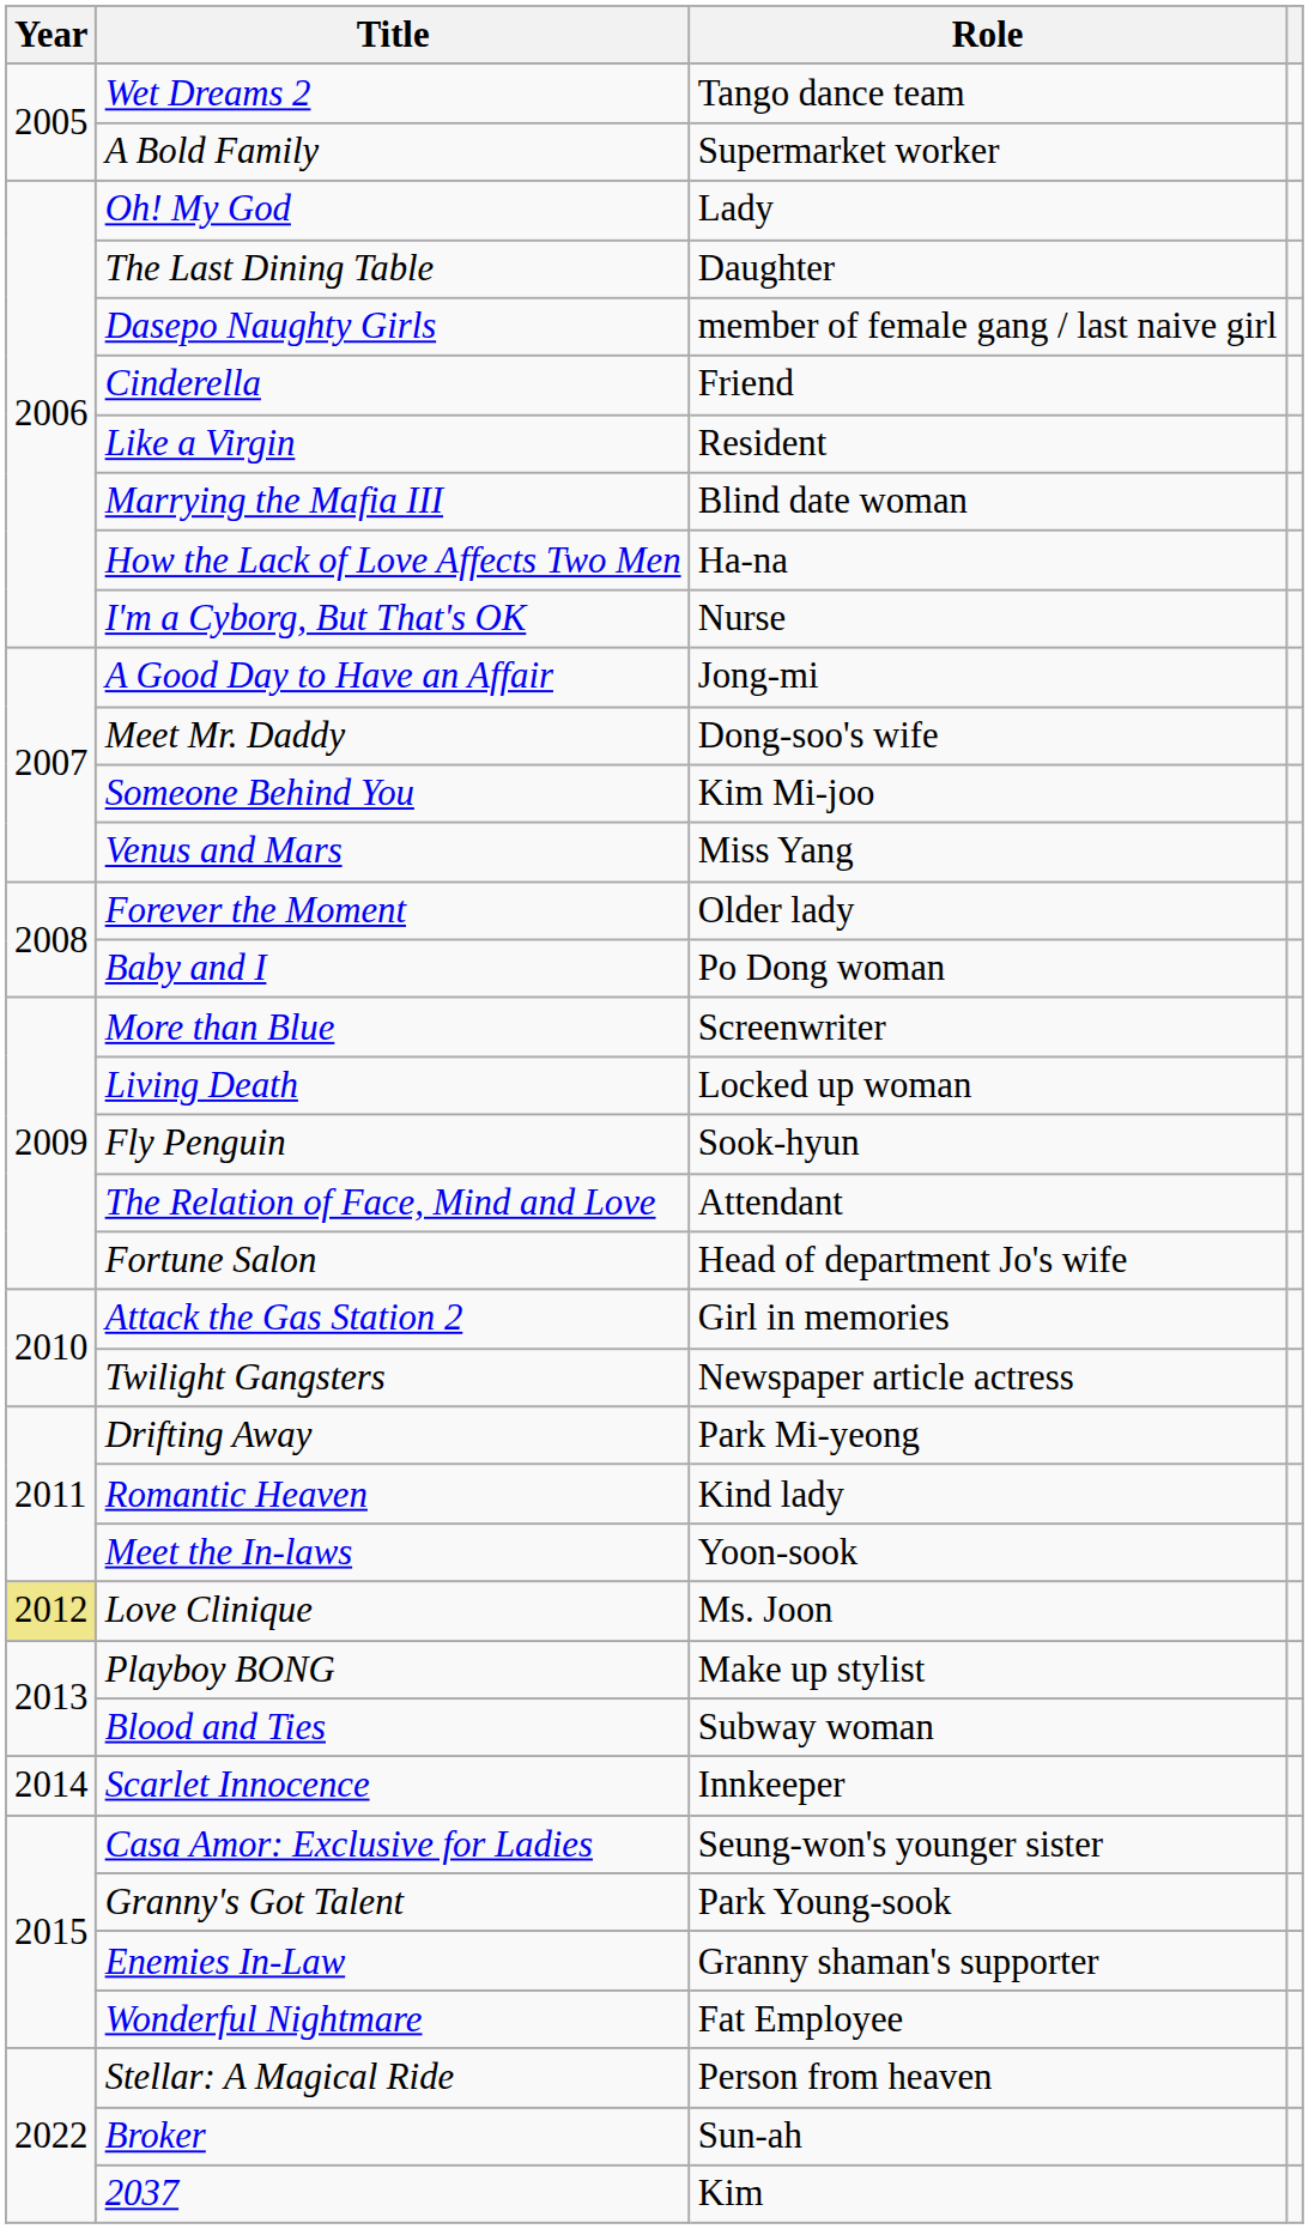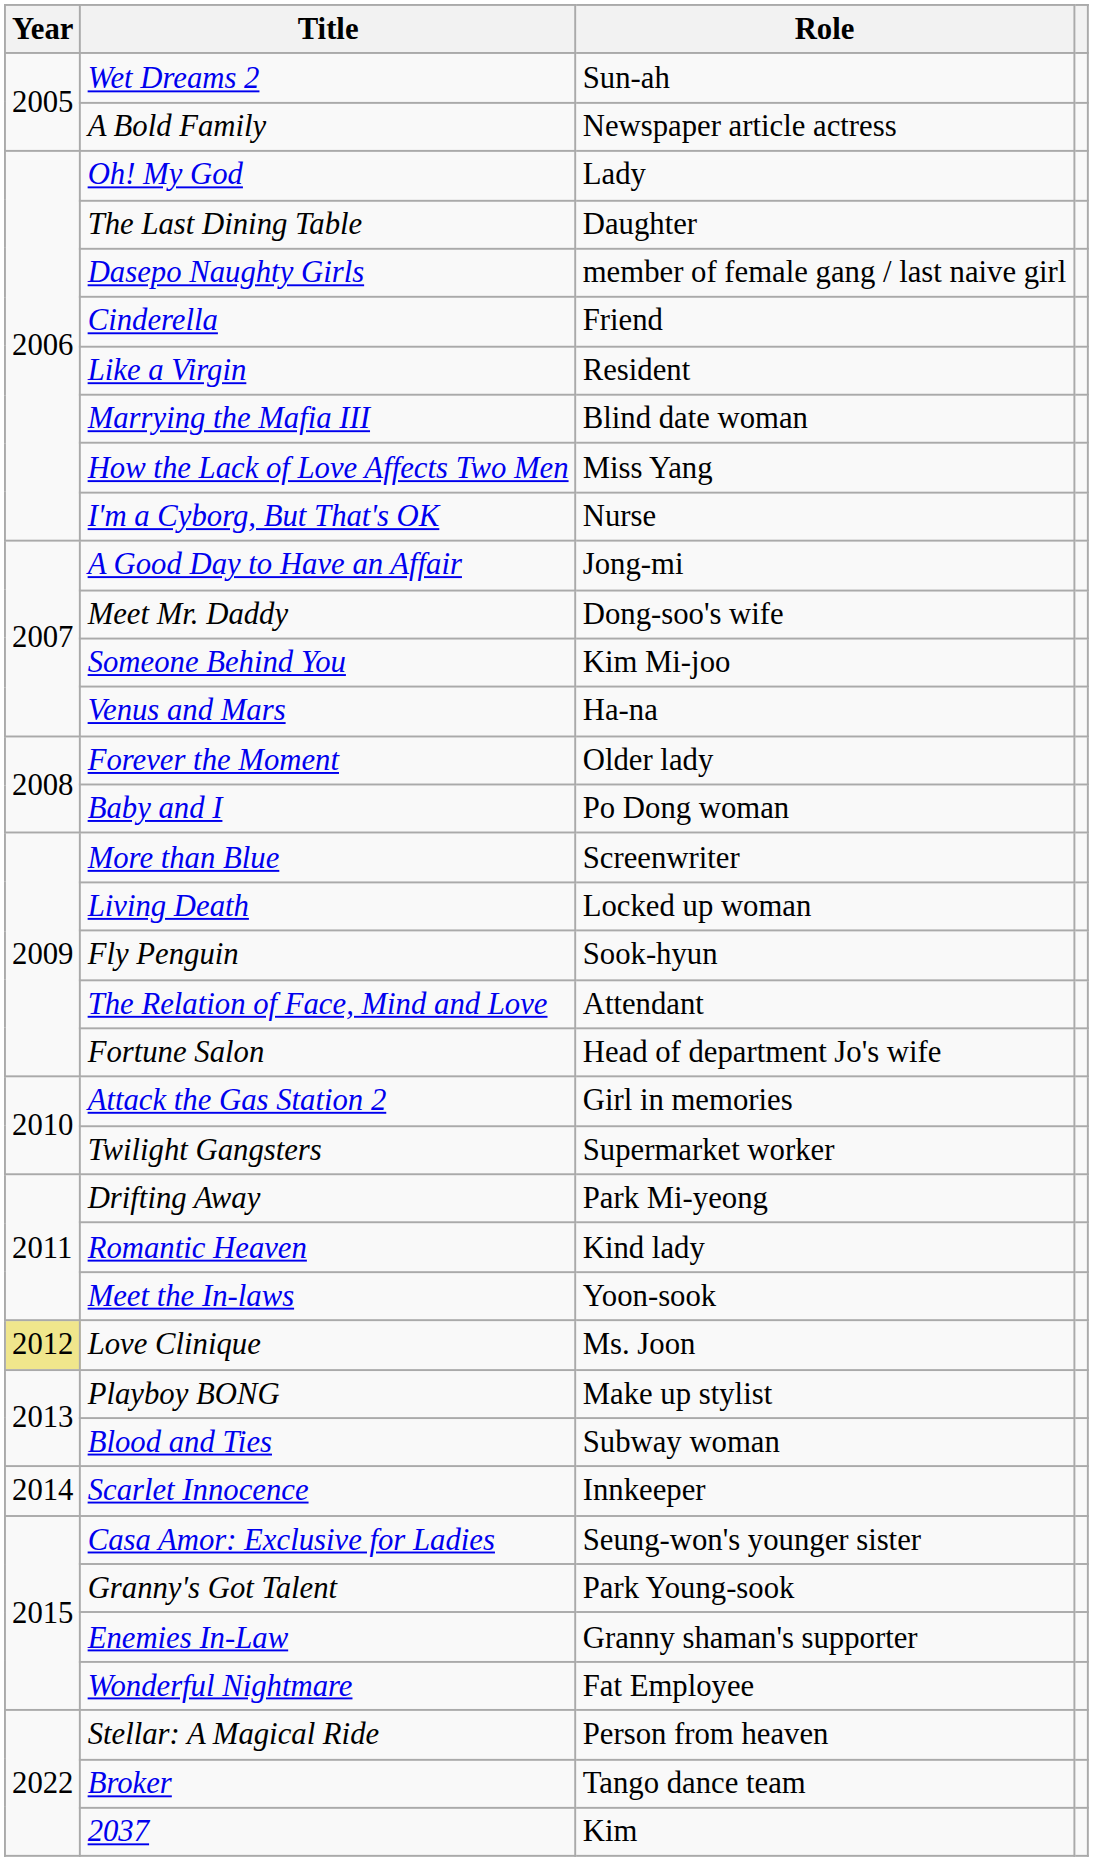Wet Dreams 2 | Role: Tango dance team -> Sun-ah
A Bold Family | Role: Supermarket worker -> Newspaper article actress
How the Lack of Love Affects Two Men | Role: Ha-na -> Miss Yang
Venus and Mars | Role: Miss Yang -> Ha-na
Twilight Gangsters | Role: Newspaper article actress -> Supermarket worker
Broker | Role: Sun-ah -> Tango dance team
